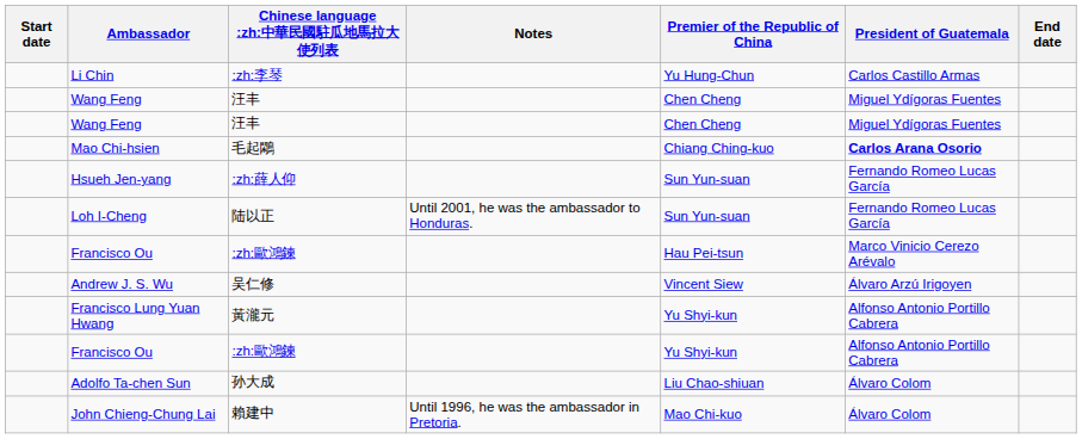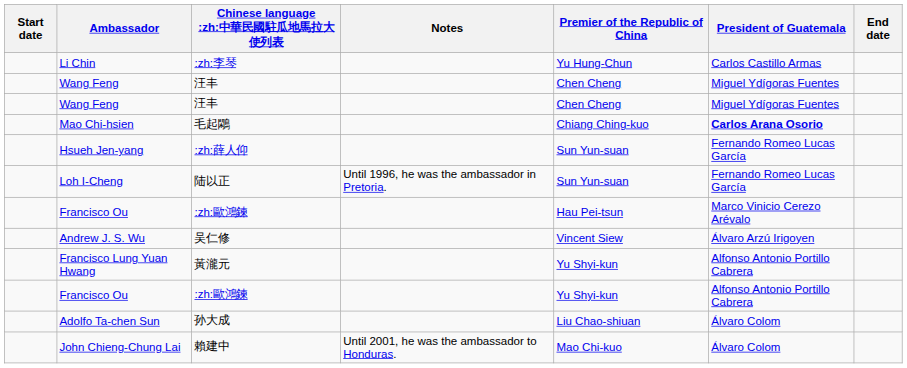Loh I-Cheng | Notes: Until 2001, he was the ambassador to Honduras. -> Until 1996, he was the ambassador in Pretoria.
John Chieng-Chung Lai | Notes: Until 1996, he was the ambassador in Pretoria. -> Until 2001, he was the ambassador to Honduras.
